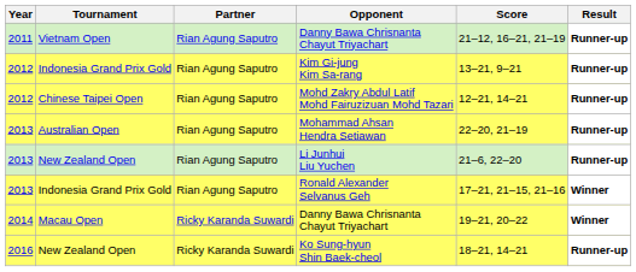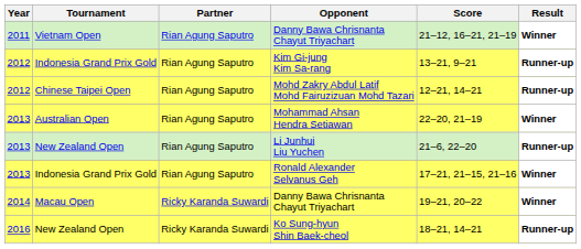Vietnam Open / Danny Bawa Chrisnanta Chayut Triyachart | Result: Runner-up -> Winner
Mohammad Ahsan Hendra Setiawan | Result: Runner-up -> Winner
